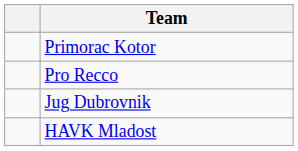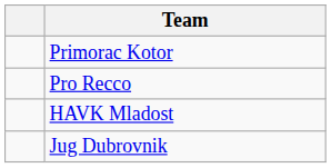rows swapped: Jug Dubrovnik <-> HAVK Mladost
